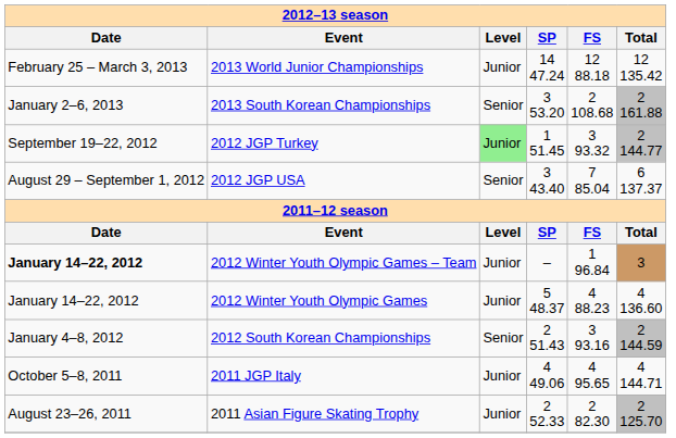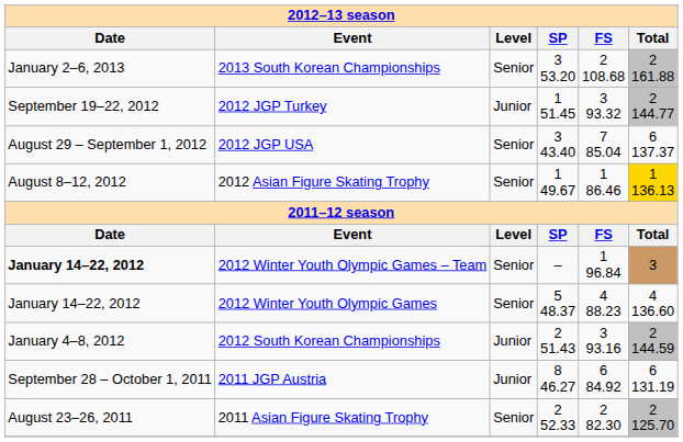- row: February 25 – March 3, 2013 | 2013 World Junior Championships | Junior | 14 47.24 | 12 88.18 | 12 135.42
2012 JGP Turkey | Level: lightgreen background -> no background
+ row: August 8–12, 2012 | 2012 Asian Figure Skating Trophy | Senior | 1 49.67 | 1 86.46 | 1 136.13
2012 Winter Youth Olympic Games – Team | Level: Junior -> Senior
2012 Winter Youth Olympic Games | Level: Junior -> Senior
2012 South Korean Championships | Level: Senior -> Junior
- row: October 5–8, 2011 | 2011 JGP Italy | Junior | 4 49.06 | 4 95.65 | 4 144.71
+ row: September 28 – October 1, 2011 | 2011 JGP Austria | Junior | 8 46.27 | 6 84.92 | 6 131.19
2011 Asian Figure Skating Trophy | Level: Junior -> Senior
